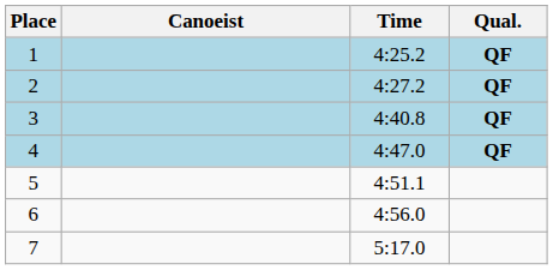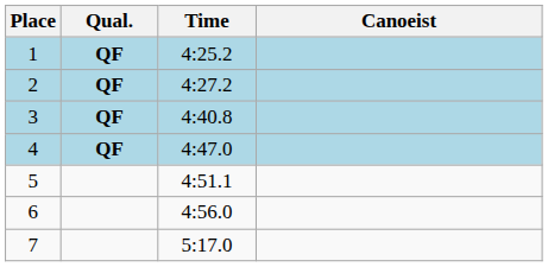columns swapped: Canoeist <-> Qual.
